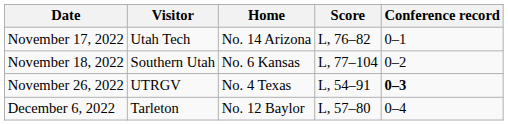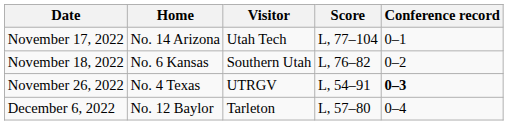columns swapped: Visitor <-> Home
November 17, 2022 | Score: L, 76–82 -> L, 77–104
November 18, 2022 | Score: L, 77–104 -> L, 76–82
